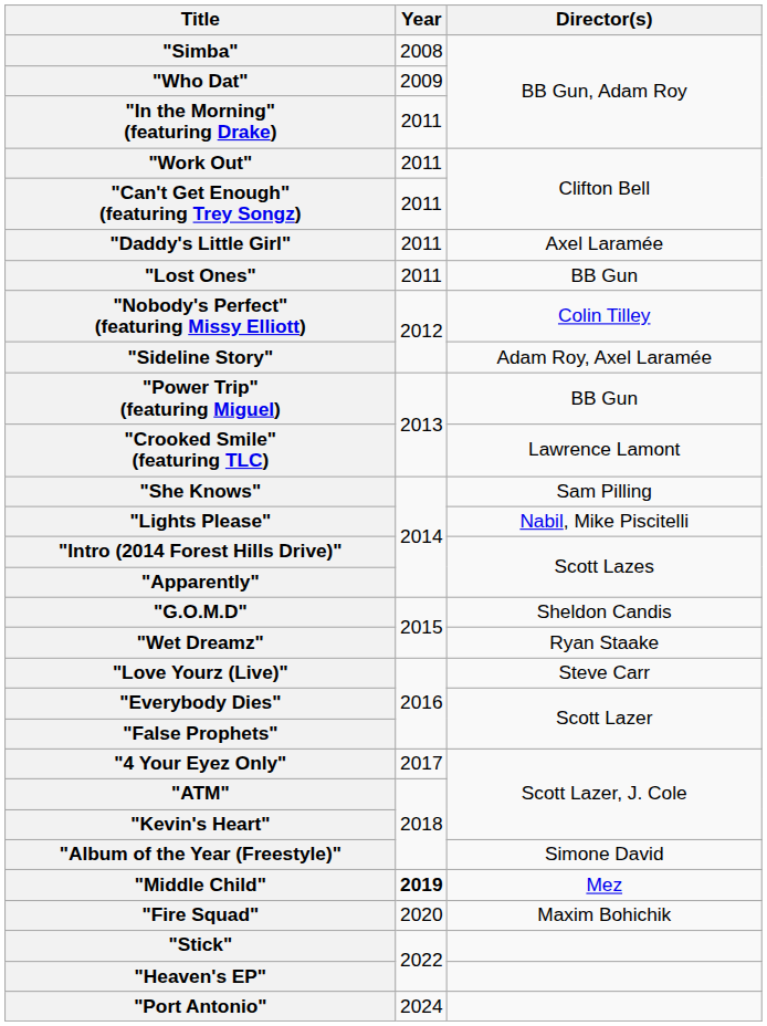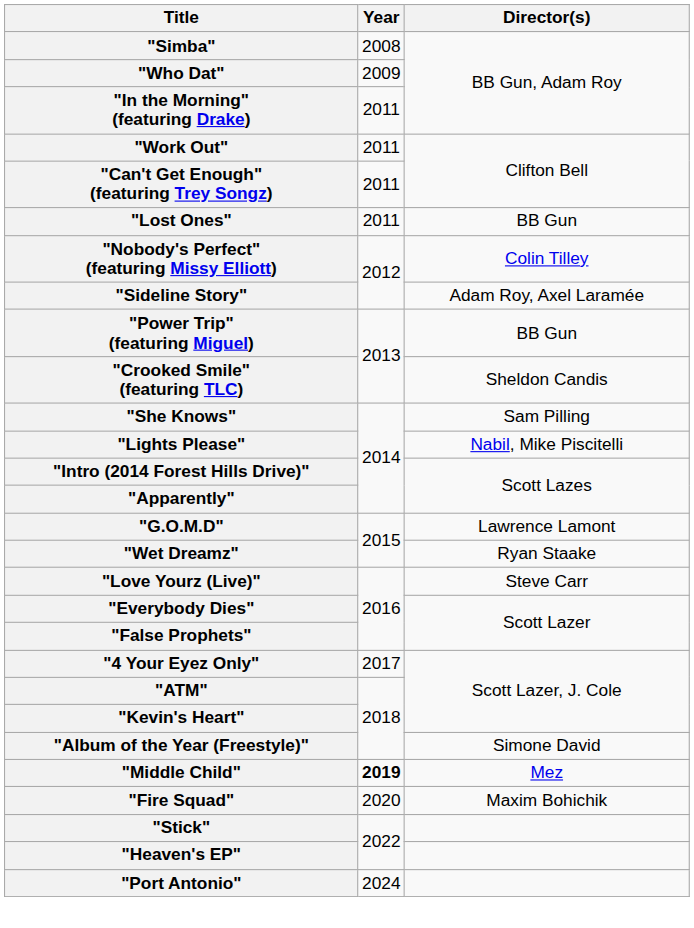- row: "Daddy's Little Girl" | 2011 | Axel Laramée
"Crooked Smile" (featuring TLC) | Director(s): Lawrence Lamont -> Sheldon Candis
"G.O.M.D" | Director(s): Sheldon Candis -> Lawrence Lamont
